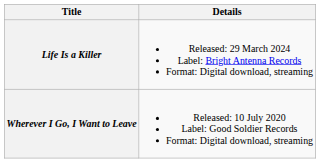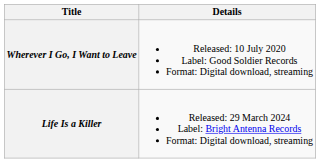rows swapped: Wherever I Go, I Want to Leave <-> Life Is a Killer
